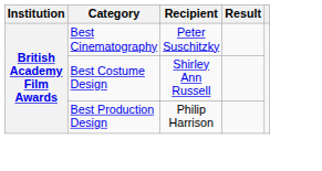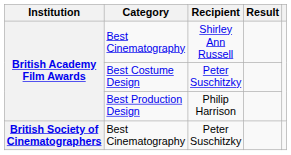British Academy Film Awards / Best Cinematography | Recipient: Peter Suschitzky -> Shirley Ann Russell
Best Costume Design | Recipient: Shirley Ann Russell -> Peter Suschitzky
+ row: British Society of Cinematographers | Best Cinematography | Peter Suschitzky
